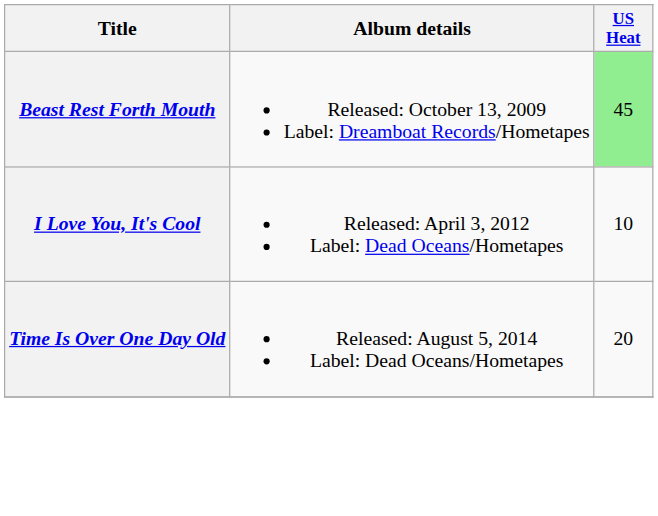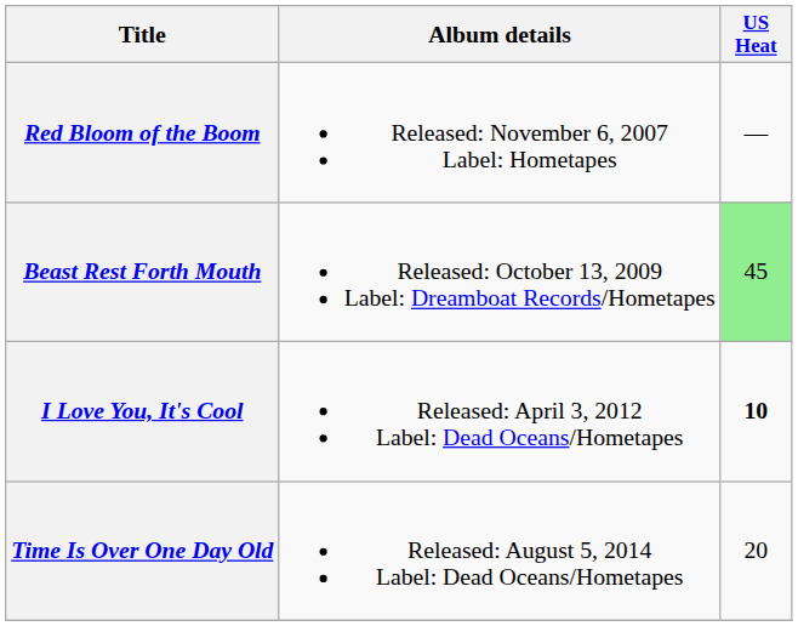+ row: Red Bloom of the Boom | Released: November 6, 2007 Label: Hometapes | —
I Love You, It's Cool | US Heat: normal -> bold
